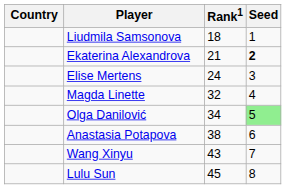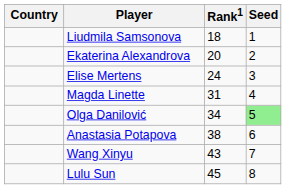Ekaterina Alexandrova | Rank1: 21 -> 20
Ekaterina Alexandrova | Seed: bold -> normal
Magda Linette | Rank1: 32 -> 31
